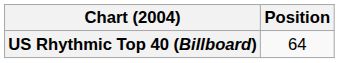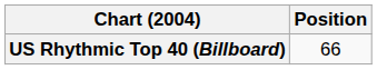US Rhythmic Top 40 (Billboard) | Position: 64 -> 66
